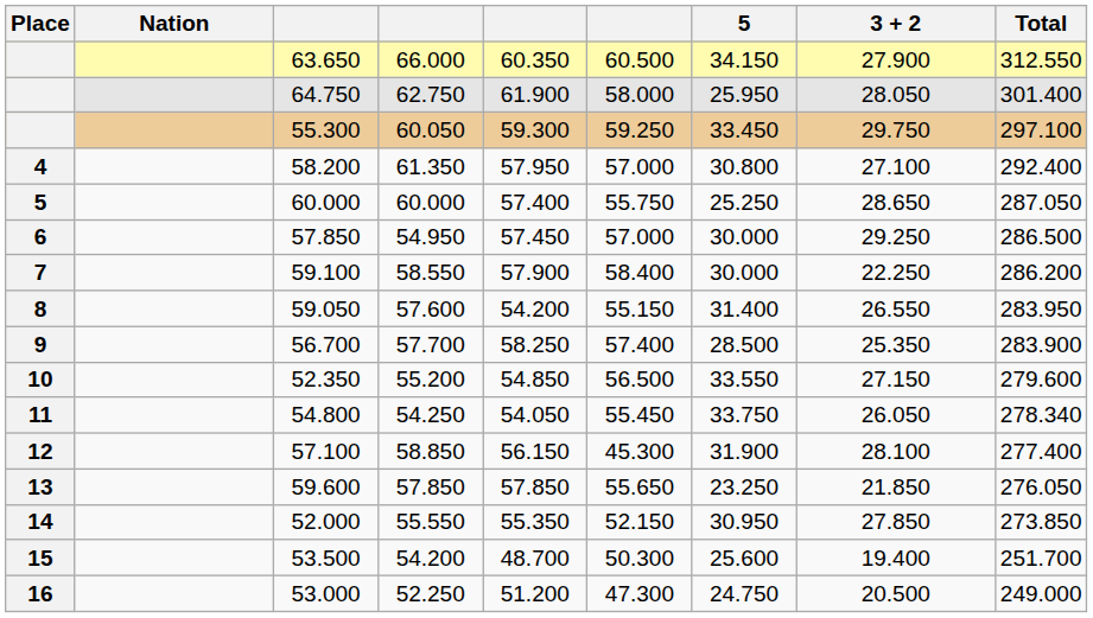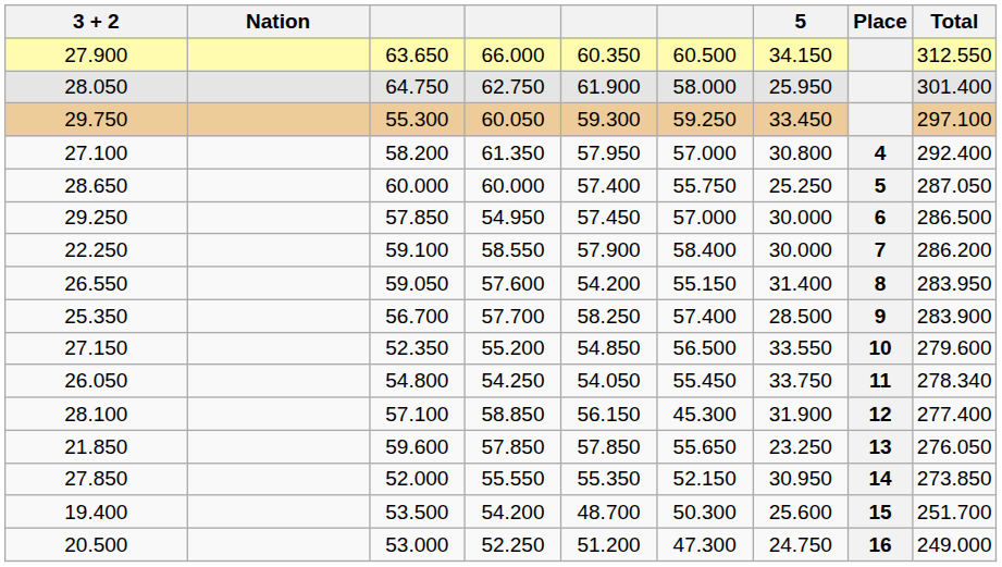columns swapped: Place <-> 3 + 2
